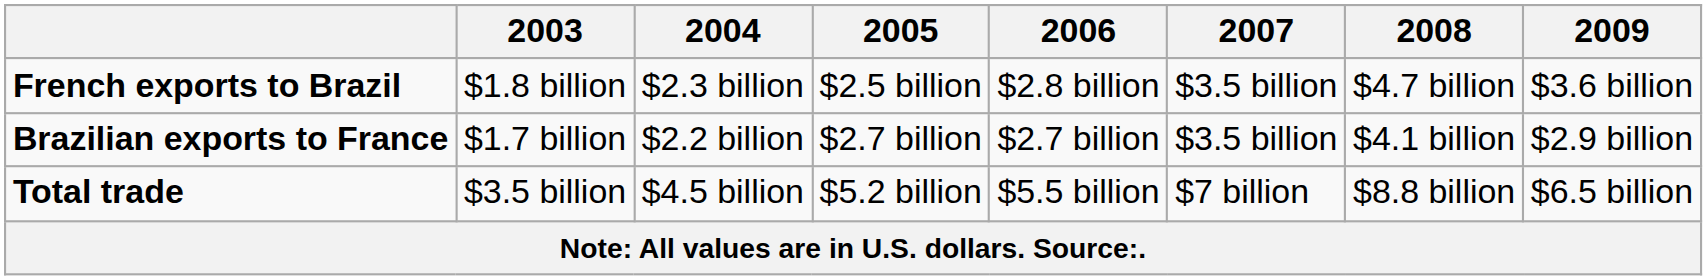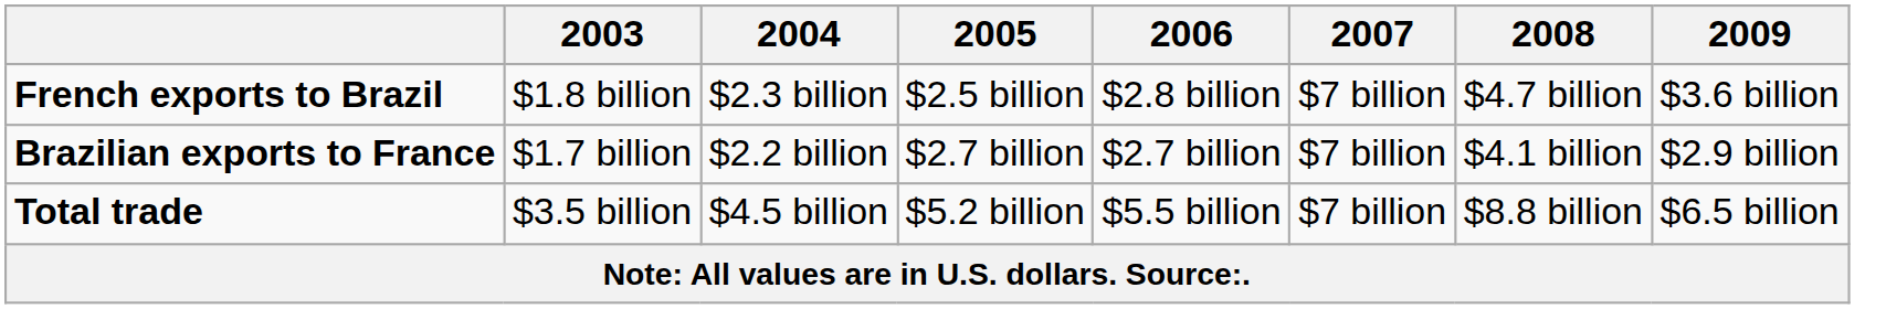French exports to Brazil | 2007: $3.5 billion -> $7 billion
Brazilian exports to France | 2007: $3.5 billion -> $7 billion
